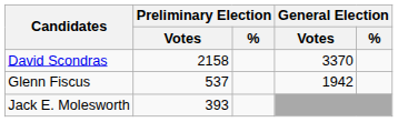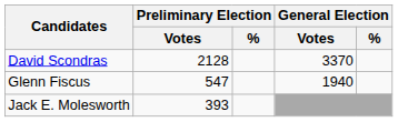David Scondras | Preliminary Election / Votes: 2158 -> 2128
Glenn Fiscus | Preliminary Election / Votes: 537 -> 547
Glenn Fiscus | General Election / Votes: 1942 -> 1940
